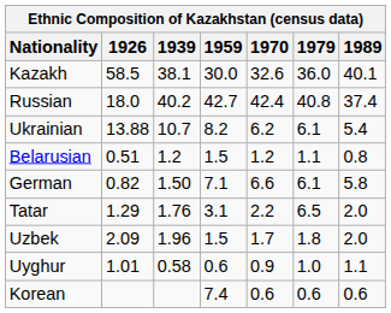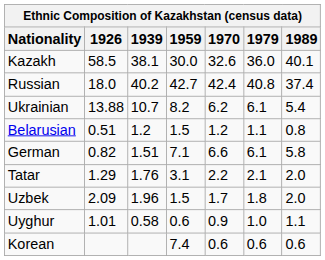German | 1939: 1.50 -> 1.51
Tatar | 1979: 6.5 -> 2.1
